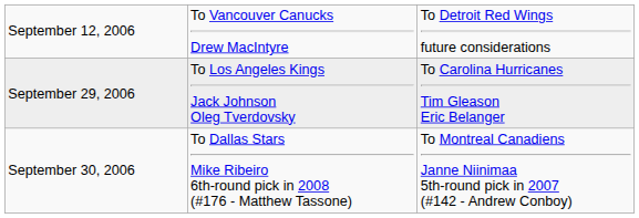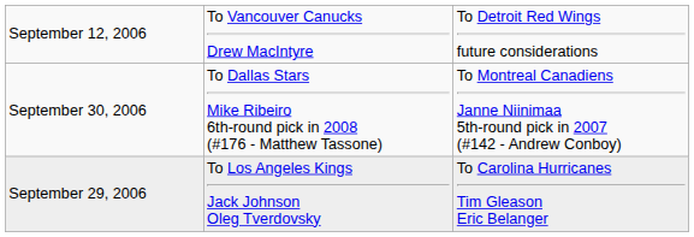rows swapped: September 29, 2006 <-> September 30, 2006
